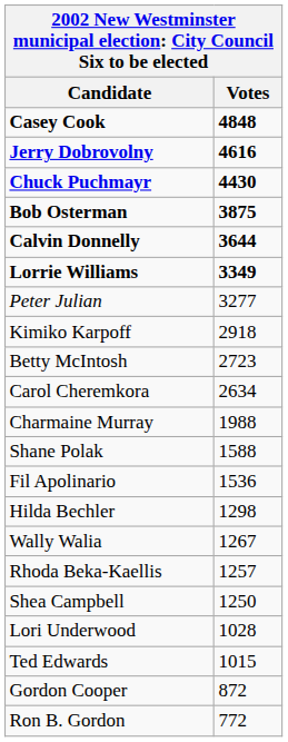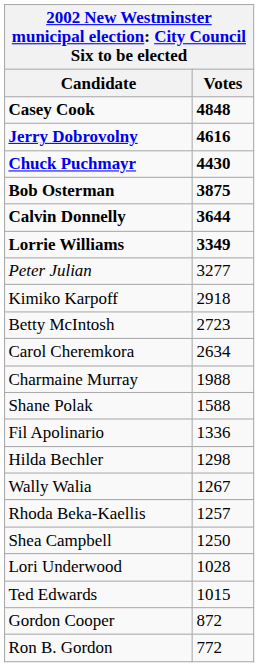Fil Apolinario | Votes: 1536 -> 1336
